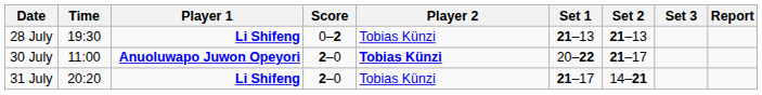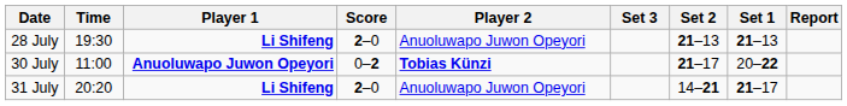columns swapped: Set 1 <-> Set 3
28 July | Score: 0–2 -> 2–0
28 July | Player 2: Tobias Künzi -> Anuoluwapo Juwon Opeyori
30 July | Score: 2–0 -> 0–2
31 July | Player 2: Tobias Künzi -> Anuoluwapo Juwon Opeyori
